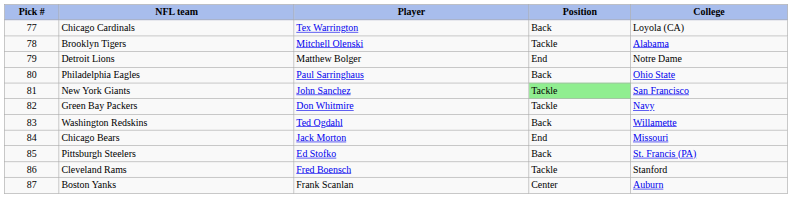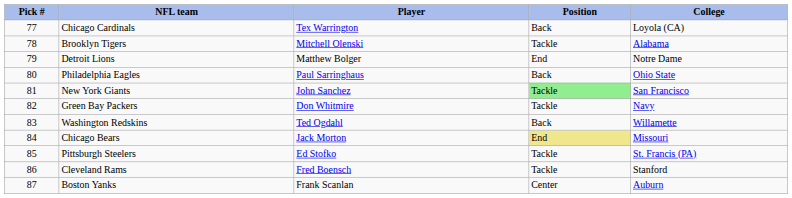Chicago Bears | Position: no background -> khaki background
Pittsburgh Steelers | Position: Back -> Tackle
